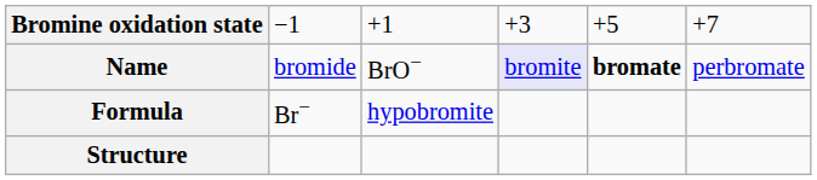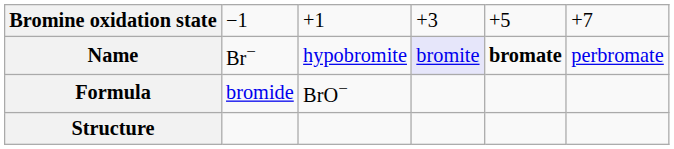Name | column 2: bromide -> Br−
Name | column 3: BrO− -> hypobromite
Formula | column 2: Br− -> bromide
Formula | column 3: hypobromite -> BrO−
